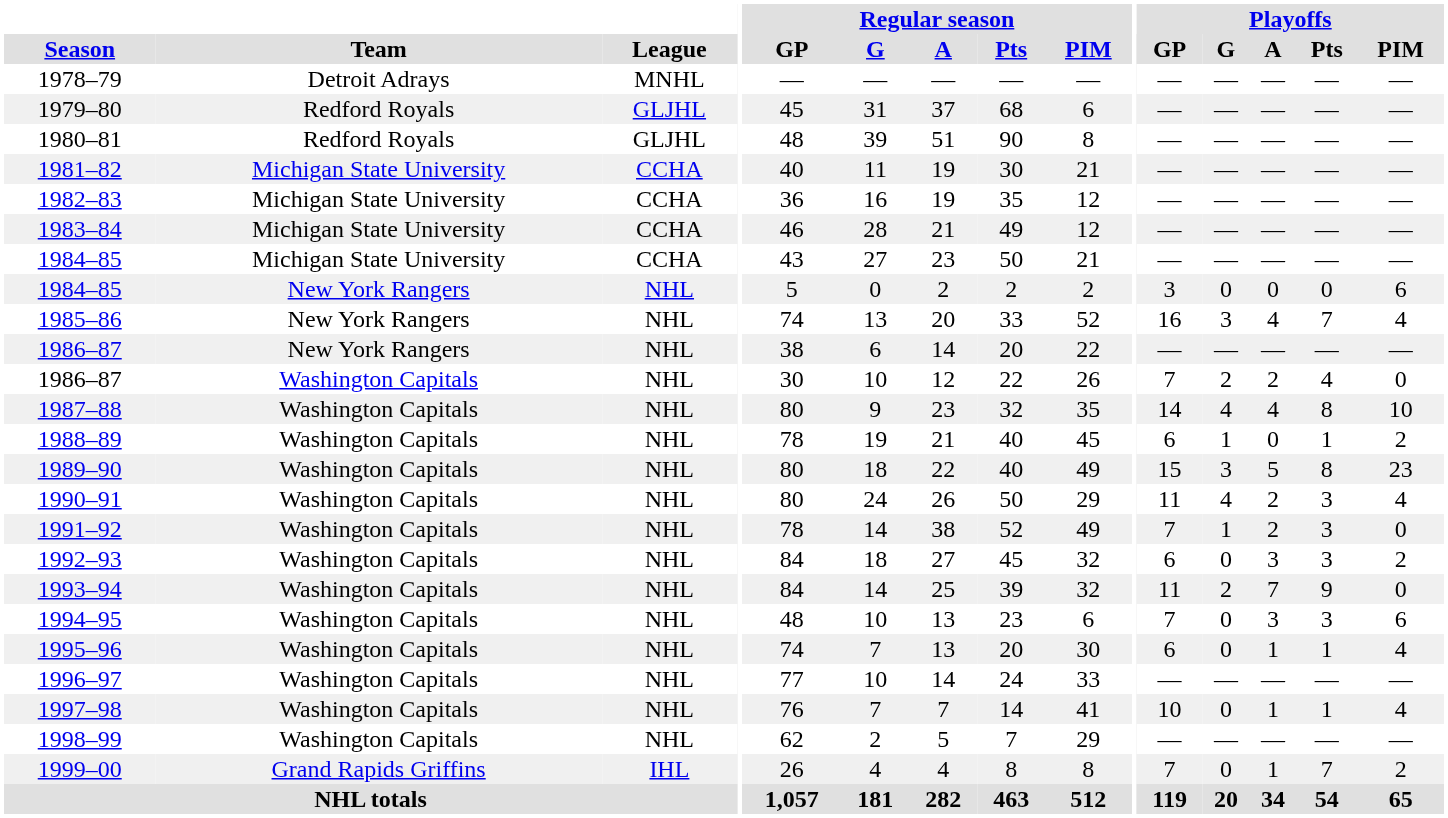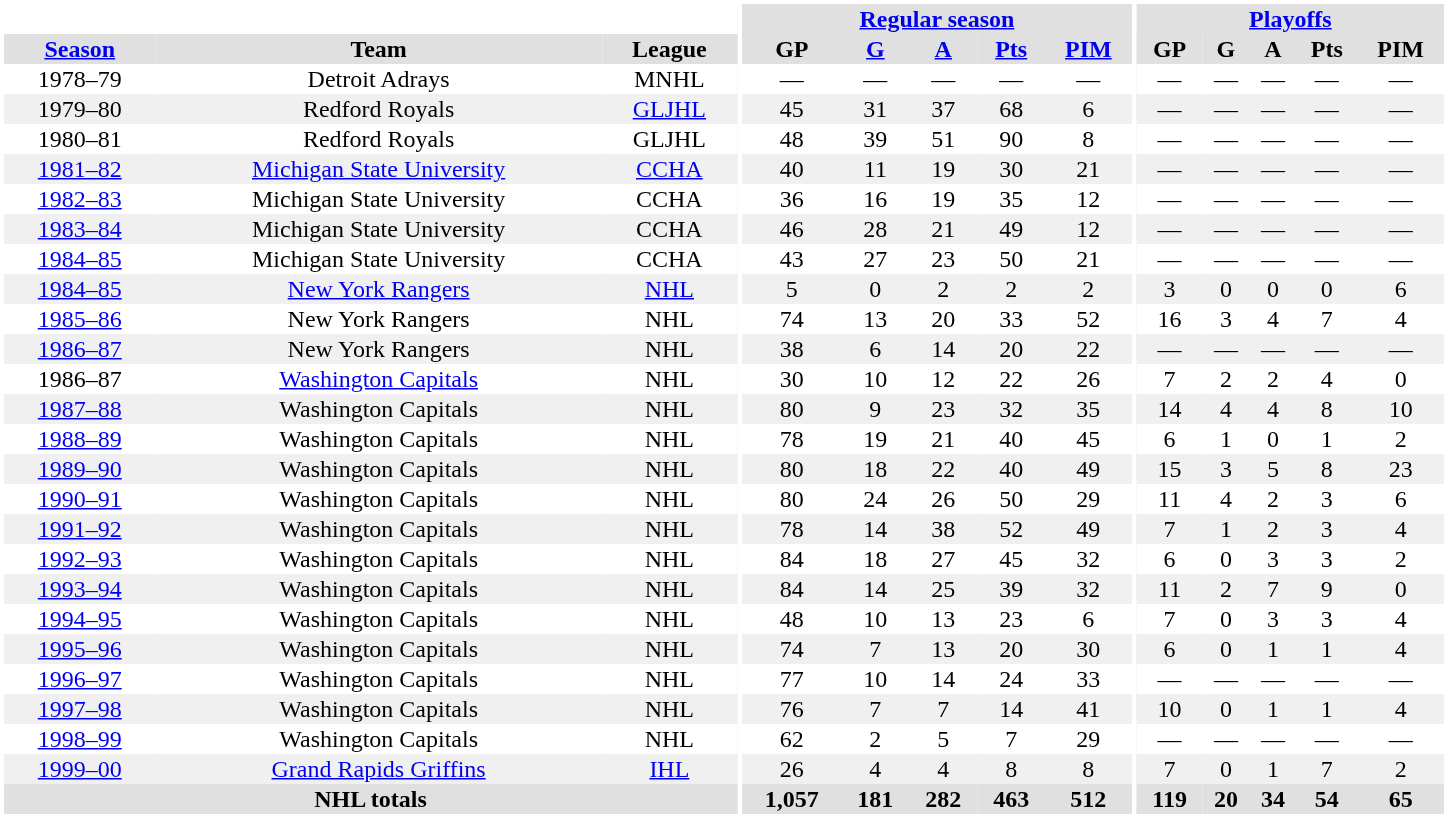1990–91 | Playoffs / PIM: 4 -> 6
1991–92 | Playoffs / PIM: 0 -> 4
1994–95 | Playoffs / PIM: 6 -> 4
